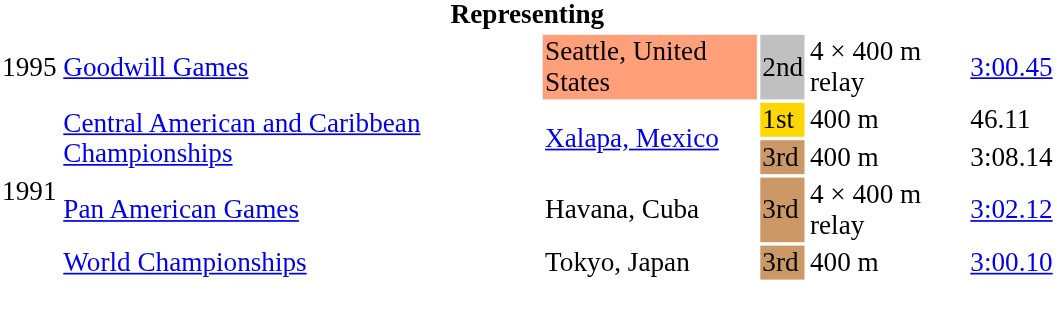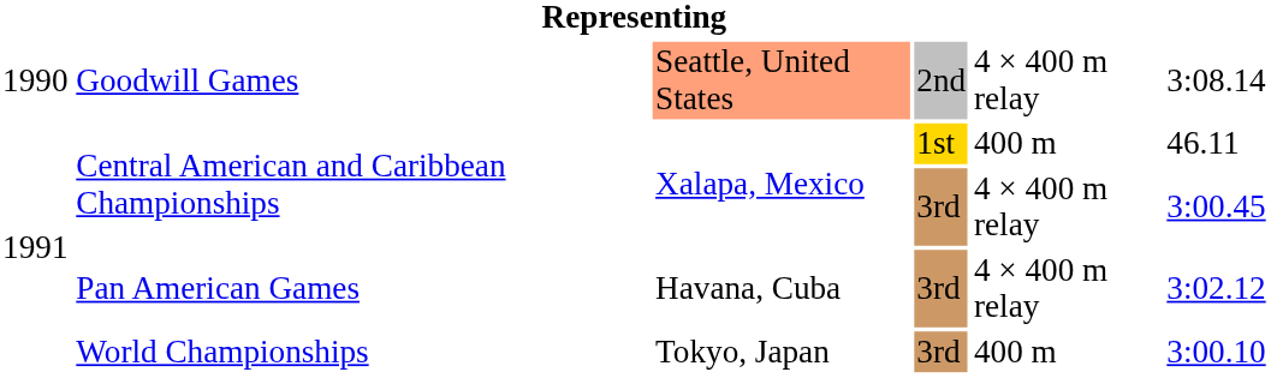Goodwill Games | column 1: 1995 -> 1990
Goodwill Games | column 6: 3:00.45 -> 3:08.14
Central American and Caribbean Championships / 3rd | column 5: 400 m -> 4 × 400 m relay
Central American and Caribbean Championships / 3rd | column 6: 3:08.14 -> 3:00.45
